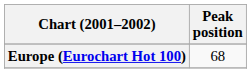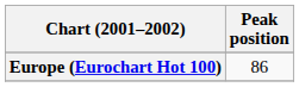Europe (Eurochart Hot 100) | Peak position: 68 -> 86
